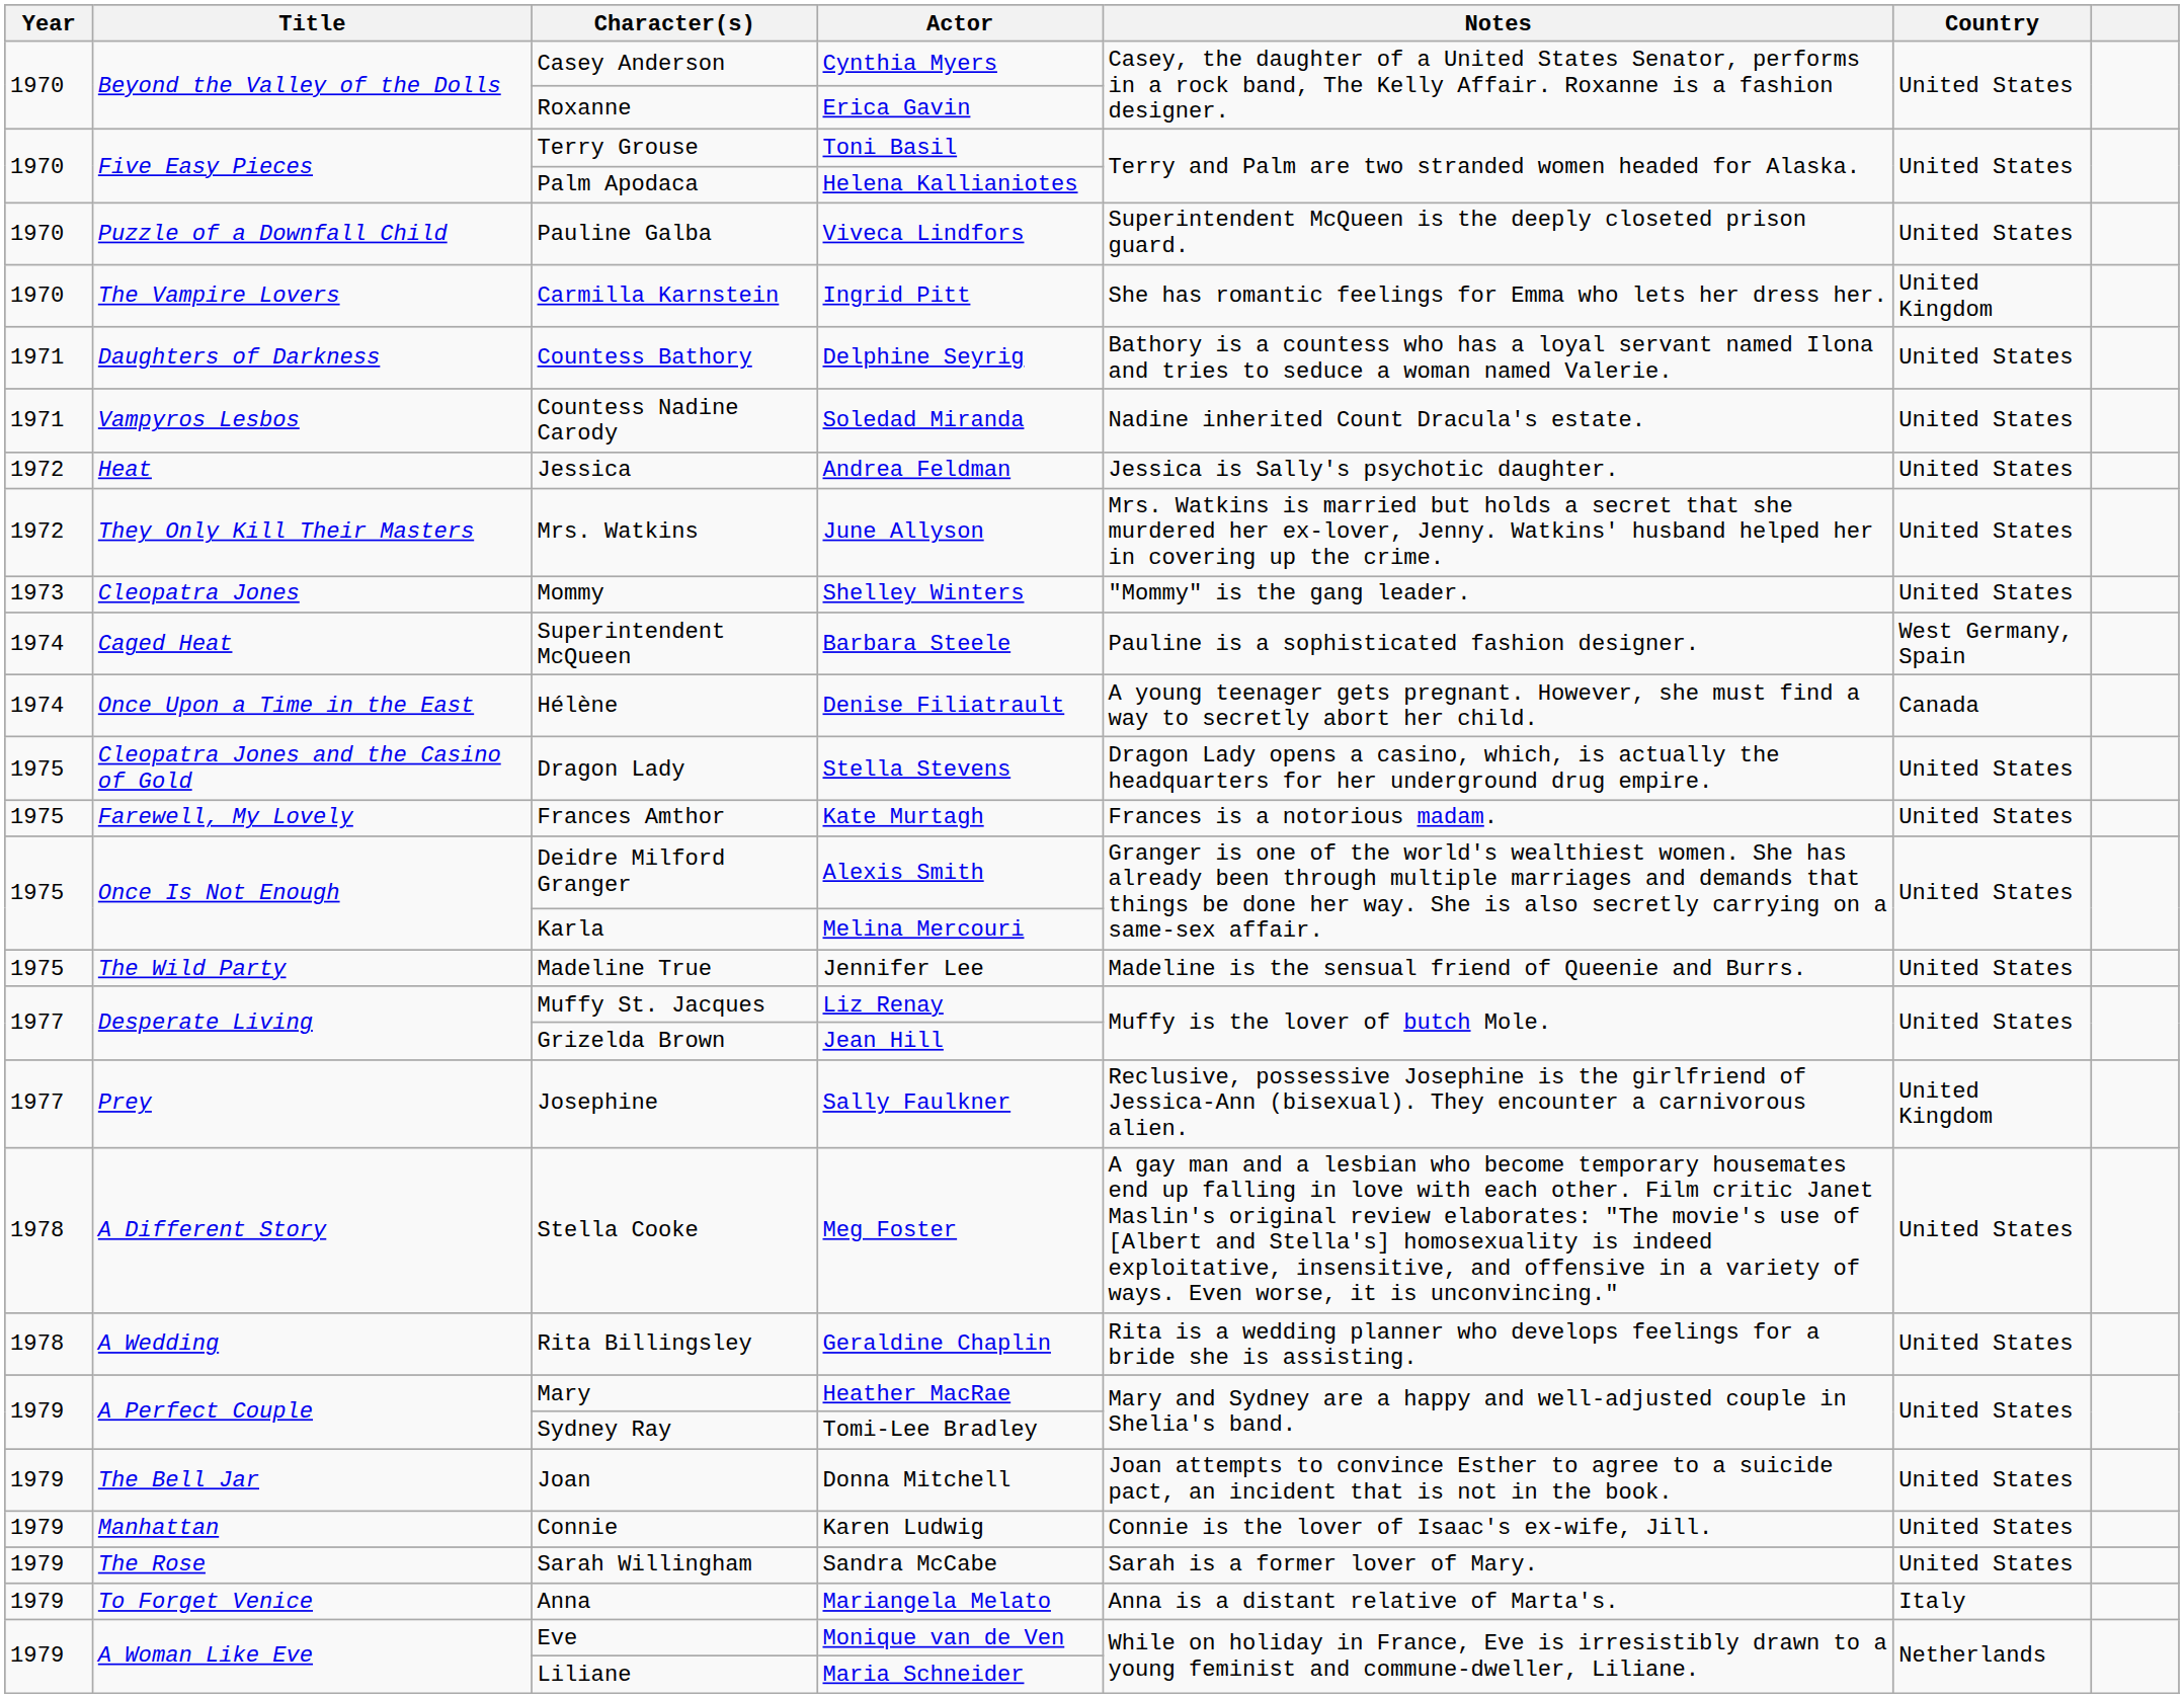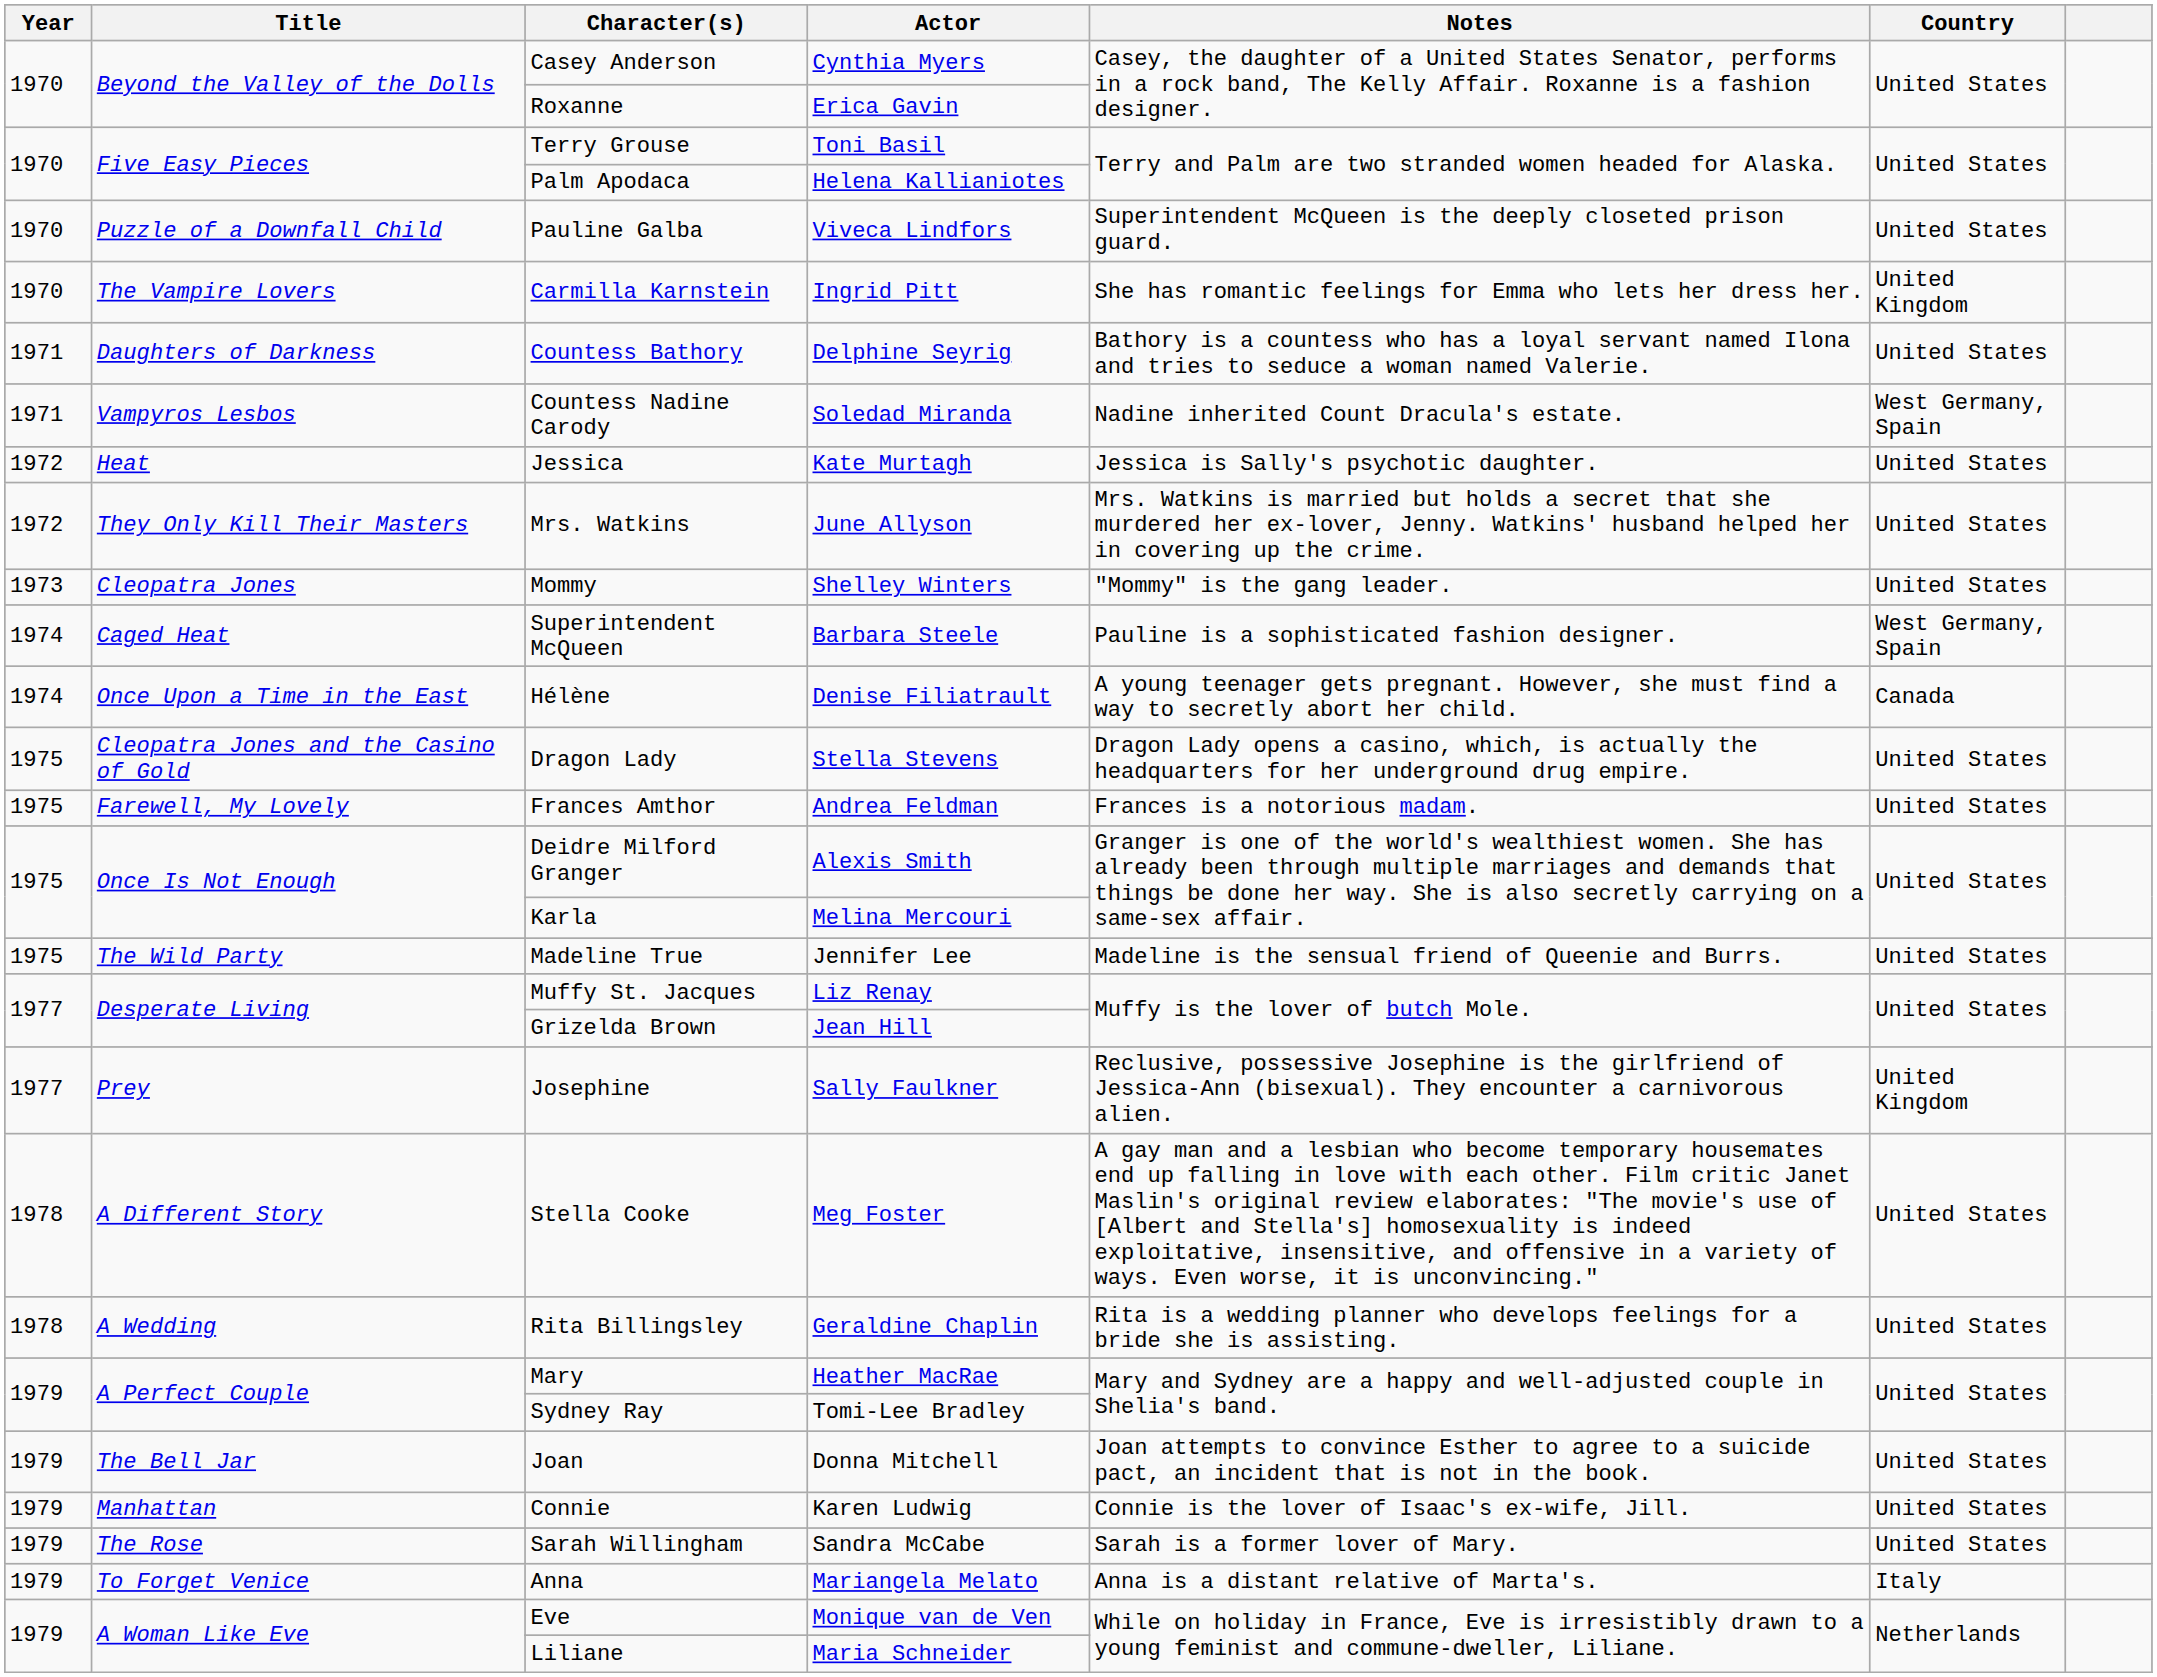Countess Nadine Carody | Country: United States -> West Germany, Spain
Jessica | Actor: Andrea Feldman -> Kate Murtagh
Frances Amthor | Actor: Kate Murtagh -> Andrea Feldman
